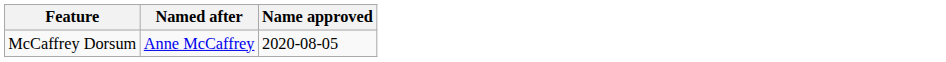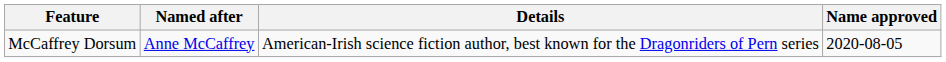+ column: Details | American-Irish science fiction author, best known for the Dragonriders of Pern series
